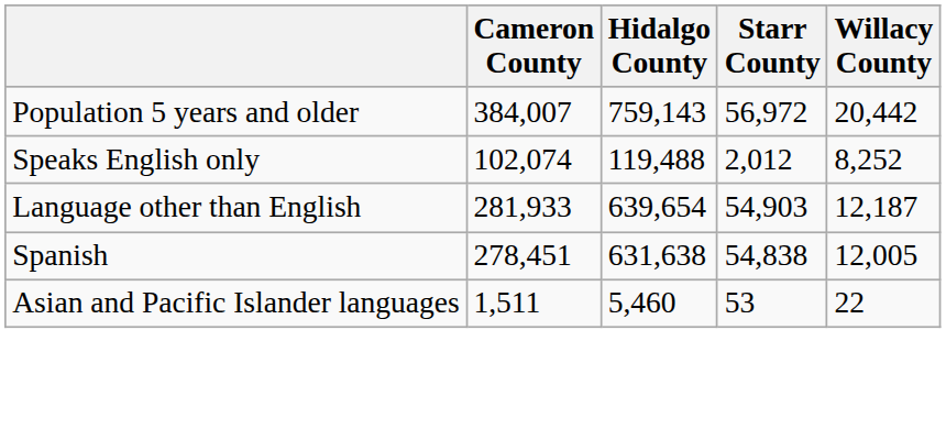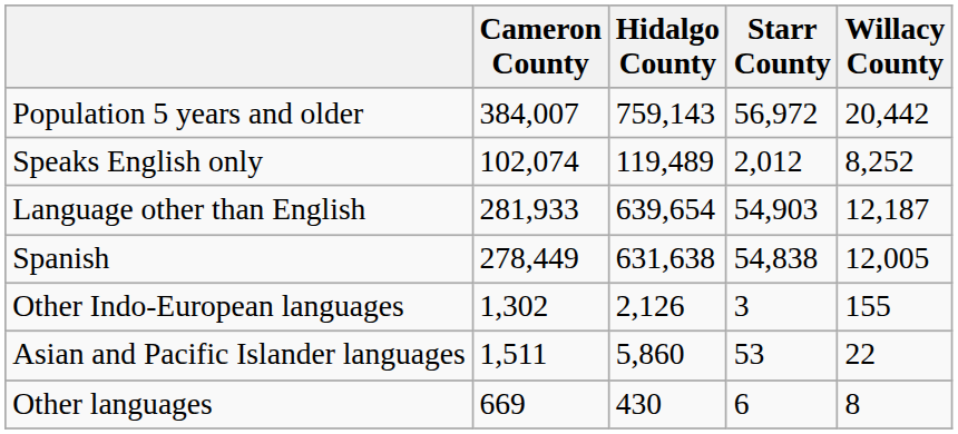Speaks English only | Hidalgo County: 119,488 -> 119,489
Spanish | Cameron County: 278,451 -> 278,449
+ row: Other Indo-European languages | 1,302 | 2,126 | 3 | 155
Asian and Pacific Islander languages | Hidalgo County: 5,460 -> 5,860
+ row: Other languages | 669 | 430 | 6 | 8
